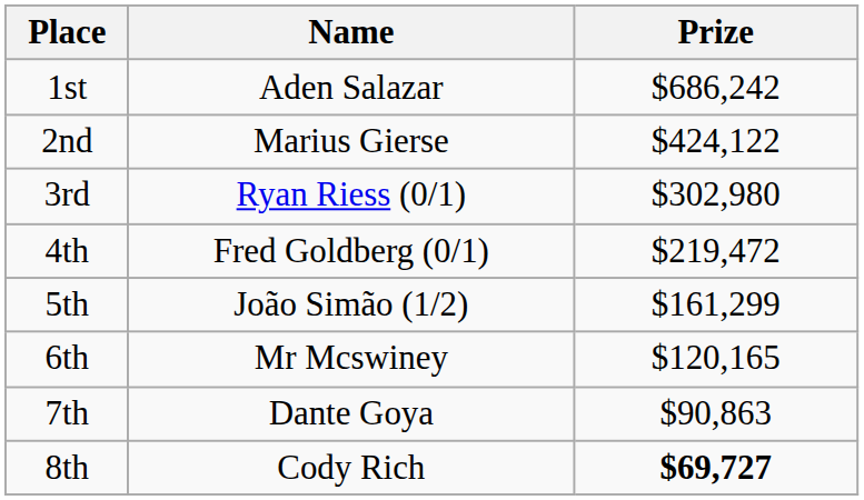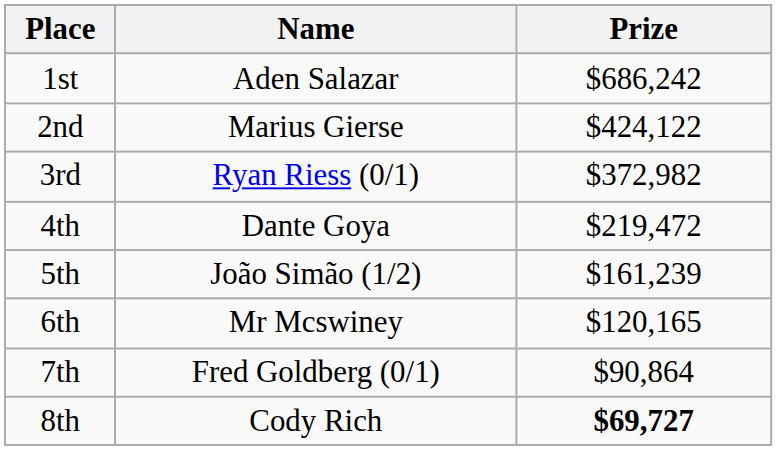3rd | Prize: $302,980 -> $372,982
4th | Name: Fred Goldberg (0/1) -> Dante Goya
5th | Prize: $161,299 -> $161,239
7th | Name: Dante Goya -> Fred Goldberg (0/1)
7th | Prize: $90,863 -> $90,864
